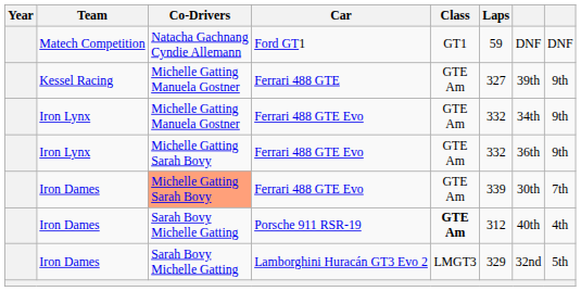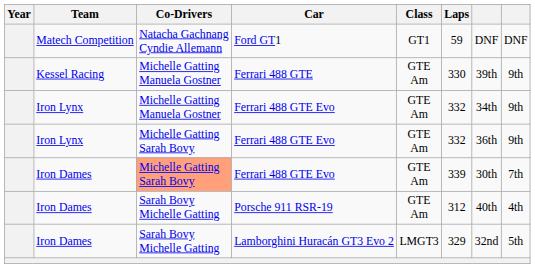Ferrari 488 GTE | Laps: 327 -> 330
Porsche 911 RSR-19 | Class: bold -> normal
